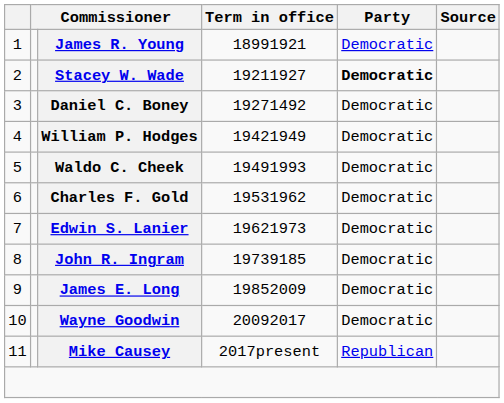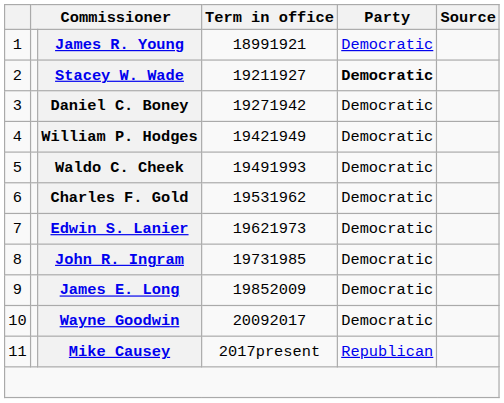Daniel C. Boney | Term in office: 19271492 -> 19271942
John R. Ingram | Term in office: 19739185 -> 19731985
